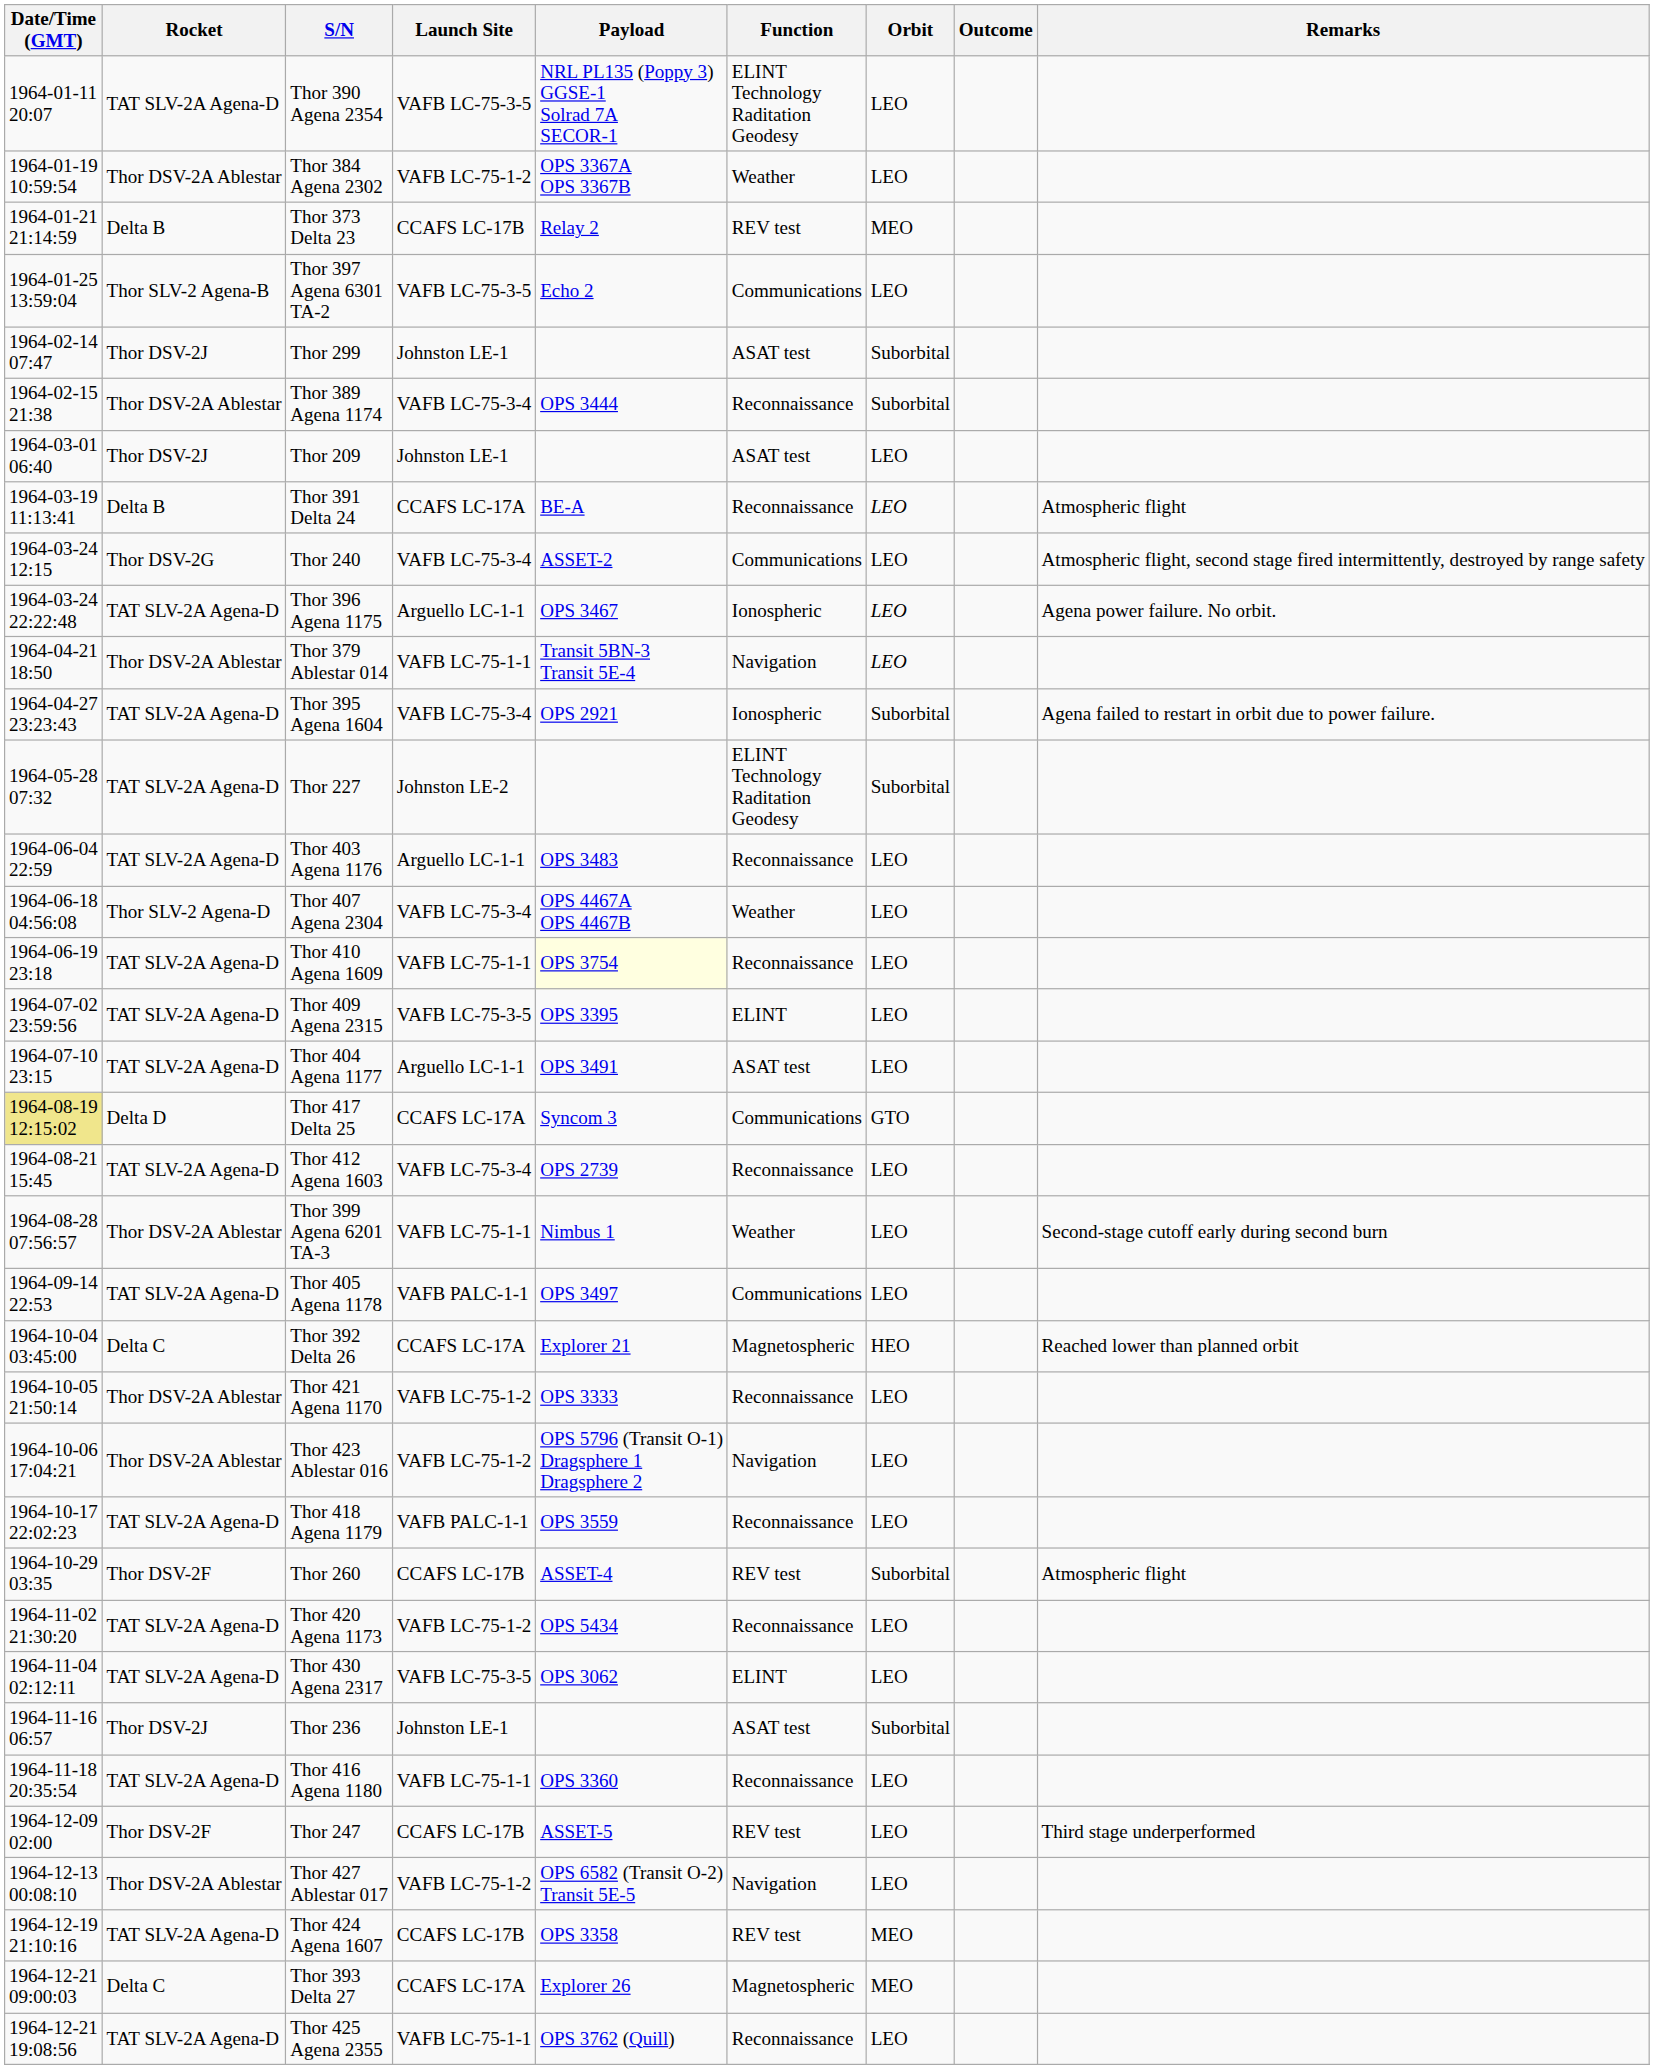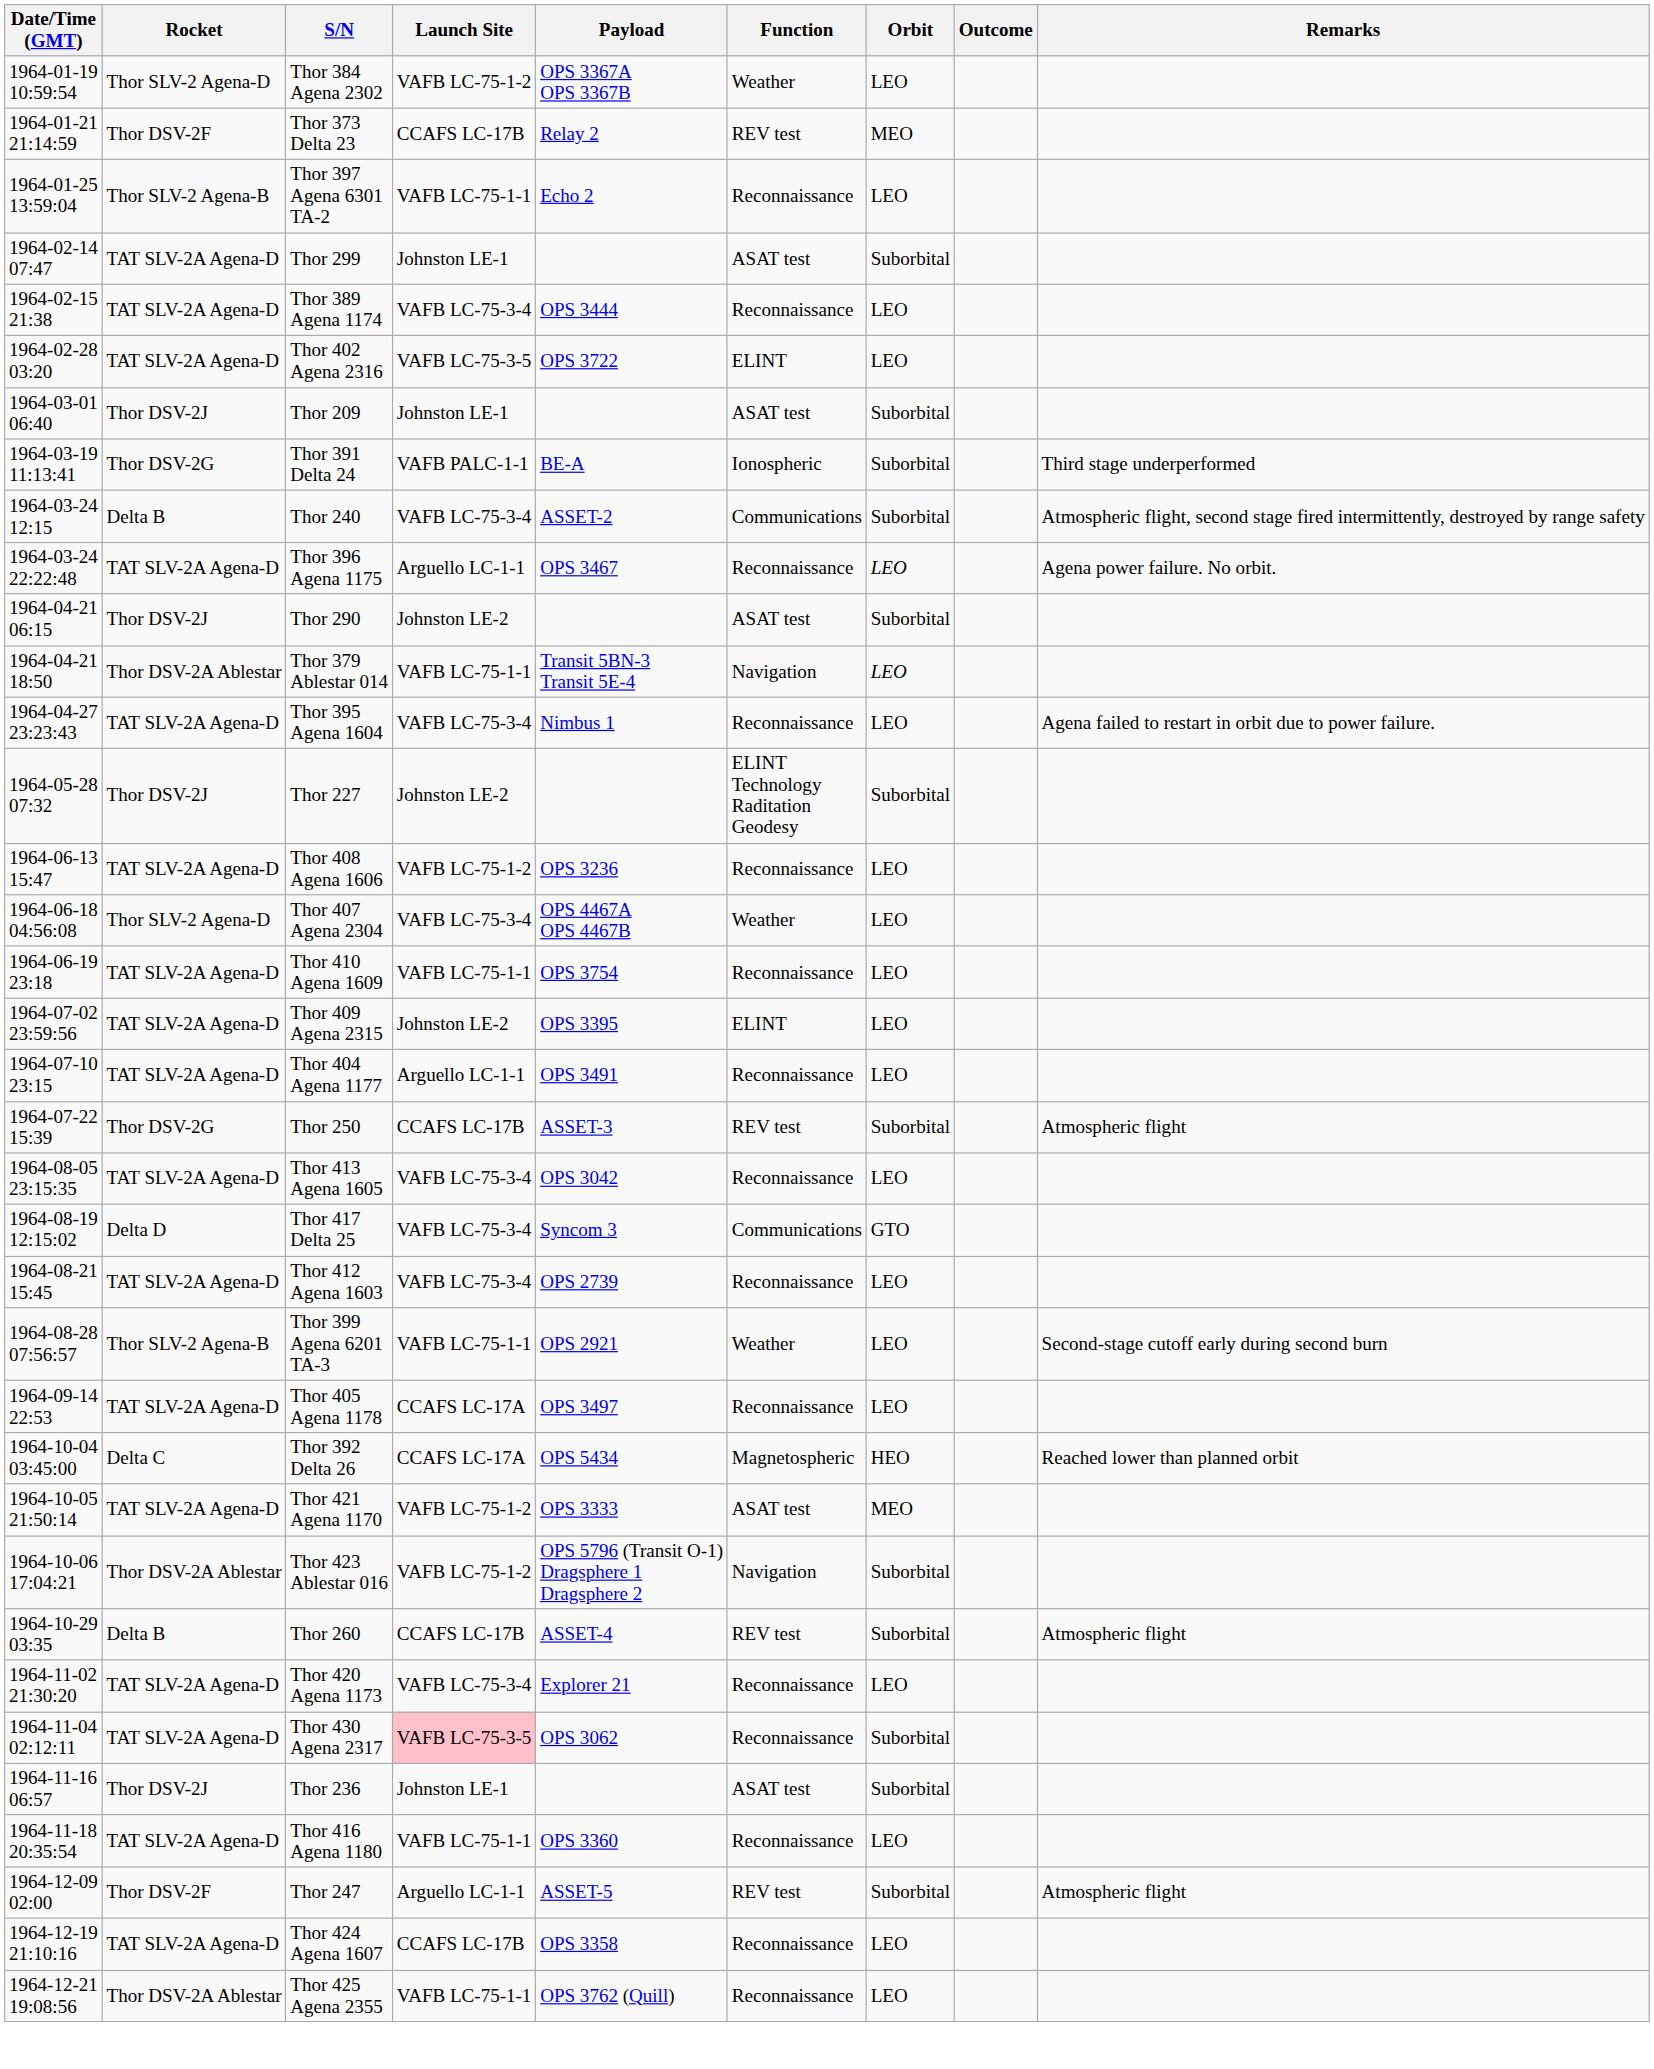- row: 1964-01-11 20:07 | TAT SLV-2A Agena-D | Thor 390 Agena 2354 | VAFB LC-75-3-5 | NRL PL135 (Poppy 3) GGSE-1 Solrad 7A SECOR-1 | ELINT Technology Raditation Geodesy | LEO
Thor 384 Agena 2302 | Rocket: Thor DSV-2A Ablestar -> Thor SLV-2 Agena-D
Thor 373 Delta 23 | Rocket: Delta B -> Thor DSV-2F
Thor 397 Agena 6301 TA-2 | Launch Site: VAFB LC-75-3-5 -> VAFB LC-75-1-1
Thor 397 Agena 6301 TA-2 | Function: Communications -> Reconnaissance
Thor 299 | Rocket: Thor DSV-2J -> TAT SLV-2A Agena-D
Thor 389 Agena 1174 | Rocket: Thor DSV-2A Ablestar -> TAT SLV-2A Agena-D
Thor 389 Agena 1174 | Orbit: Suborbital -> LEO
+ row: 1964-02-28 03:20 | TAT SLV-2A Agena-D | Thor 402 Agena 2316 | VAFB LC-75-3-5 | OPS 3722 | ELINT | LEO
Thor 209 | Orbit: LEO -> Suborbital
Thor 391 Delta 24 | Rocket: Delta B -> Thor DSV-2G
Thor 391 Delta 24 | Launch Site: CCAFS LC-17A -> VAFB PALC-1-1
Thor 391 Delta 24 | Function: Reconnaissance -> Ionospheric
Thor 391 Delta 24 | Orbit: LEO -> Suborbital
Thor 391 Delta 24 | Remarks: Atmospheric flight -> Third stage underperformed
Thor 240 | Rocket: Thor DSV-2G -> Delta B
Thor 240 | Orbit: LEO -> Suborbital
Thor 396 Agena 1175 | Function: Ionospheric -> Reconnaissance
+ row: 1964-04-21 06:15 | Thor DSV-2J | Thor 290 | Johnston LE-2 | ASAT test | Suborbital
Thor 395 Agena 1604 | Payload: OPS 2921 -> Nimbus 1
Thor 395 Agena 1604 | Function: Ionospheric -> Reconnaissance
Thor 395 Agena 1604 | Orbit: Suborbital -> LEO
Thor 227 | Rocket: TAT SLV-2A Agena-D -> Thor DSV-2J
- row: 1964-06-04 22:59 | TAT SLV-2A Agena-D | Thor 403 Agena 1176 | Arguello LC-1-1 | OPS 3483 | Reconnaissance | LEO
+ row: 1964-06-13 15:47 | TAT SLV-2A Agena-D | Thor 408 Agena 1606 | VAFB LC-75-1-2 | OPS 3236 | Reconnaissance | LEO
Thor 410 Agena 1609 | Payload: lightyellow background -> no background
Thor 409 Agena 2315 | Launch Site: VAFB LC-75-3-5 -> Johnston LE-2
Thor 404 Agena 1177 | Function: ASAT test -> Reconnaissance
+ row: 1964-07-22 15:39 | Thor DSV-2G | Thor 250 | CCAFS LC-17B | ASSET-3 | REV test | Suborbital | Atmospheric flight
+ row: 1964-08-05 23:15:35 | TAT SLV-2A Agena-D | Thor 413 Agena 1605 | VAFB LC-75-3-4 | OPS 3042 | Reconnaissance | LEO
Thor 417 Delta 25 | Date/Time (GMT): khaki background -> no background
Thor 417 Delta 25 | Launch Site: CCAFS LC-17A -> VAFB LC-75-3-4
Thor 399 Agena 6201 TA-3 | Rocket: Thor DSV-2A Ablestar -> Thor SLV-2 Agena-B
Thor 399 Agena 6201 TA-3 | Payload: Nimbus 1 -> OPS 2921
Thor 405 Agena 1178 | Launch Site: VAFB PALC-1-1 -> CCAFS LC-17A
Thor 405 Agena 1178 | Function: Communications -> Reconnaissance
Thor 392 Delta 26 | Payload: Explorer 21 -> OPS 5434
Thor 421 Agena 1170 | Rocket: Thor DSV-2A Ablestar -> TAT SLV-2A Agena-D
Thor 421 Agena 1170 | Function: Reconnaissance -> ASAT test
Thor 421 Agena 1170 | Orbit: LEO -> MEO
Thor 423 Ablestar 016 | Orbit: LEO -> Suborbital
- row: 1964-10-17 22:02:23 | TAT SLV-2A Agena-D | Thor 418 Agena 1179 | VAFB PALC-1-1 | OPS 3559 | Reconnaissance | LEO
Thor 260 | Rocket: Thor DSV-2F -> Delta B
Thor 420 Agena 1173 | Launch Site: VAFB LC-75-1-2 -> VAFB LC-75-3-4
Thor 420 Agena 1173 | Payload: OPS 5434 -> Explorer 21
Thor 430 Agena 2317 | Launch Site: no background -> pink background
Thor 430 Agena 2317 | Function: ELINT -> Reconnaissance
Thor 430 Agena 2317 | Orbit: LEO -> Suborbital
Thor 247 | Launch Site: CCAFS LC-17B -> Arguello LC-1-1
Thor 247 | Orbit: LEO -> Suborbital
Thor 247 | Remarks: Third stage underperformed -> Atmospheric flight
- row: 1964-12-13 00:08:10 | Thor DSV-2A Ablestar | Thor 427 Ablestar 017 | VAFB LC-75-1-2 | OPS 6582 (Transit O-2) Transit 5E-5 | Navigation | LEO
Thor 424 Agena 1607 | Function: REV test -> Reconnaissance
Thor 424 Agena 1607 | Orbit: MEO -> LEO
- row: 1964-12-21 09:00:03 | Delta C | Thor 393 Delta 27 | CCAFS LC-17A | Explorer 26 | Magnetospheric | MEO
Thor 425 Agena 2355 | Rocket: TAT SLV-2A Agena-D -> Thor DSV-2A Ablestar
